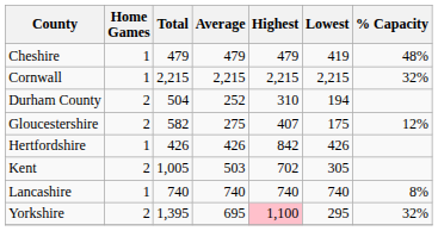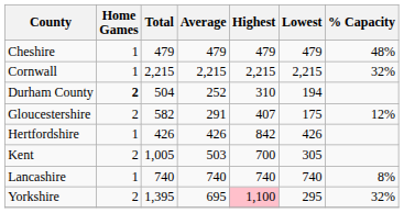Cheshire | Lowest: 419 -> 479
Durham County | Home Games: normal -> bold
Gloucestershire | Average: 275 -> 291
Kent | Highest: 702 -> 700
